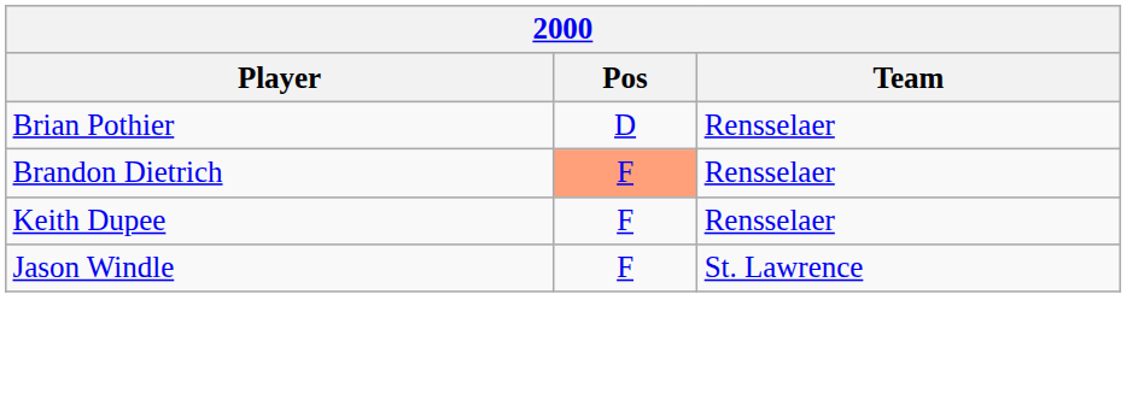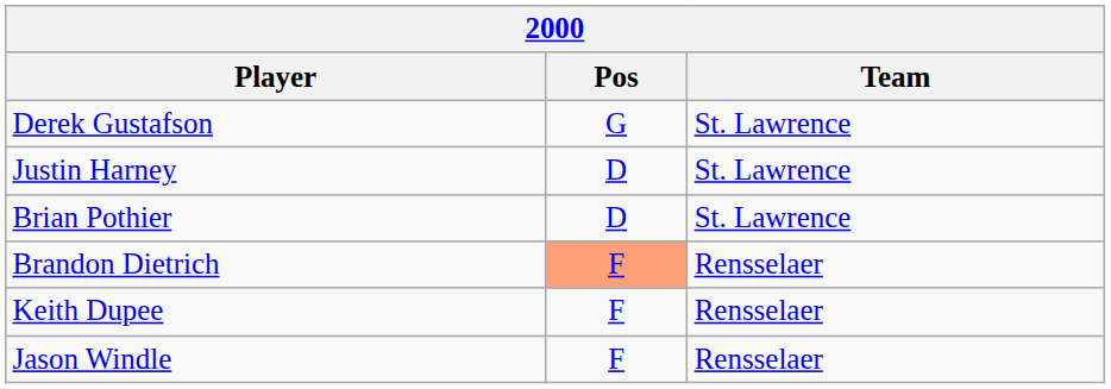+ row: Derek Gustafson | G | St. Lawrence
+ row: Justin Harney | D | St. Lawrence
Brian Pothier | Team: Rensselaer -> St. Lawrence
Jason Windle | Team: St. Lawrence -> Rensselaer
